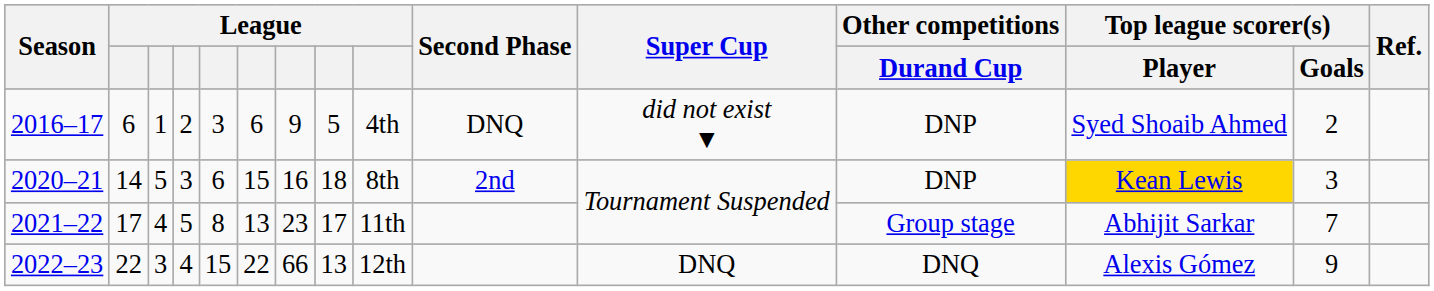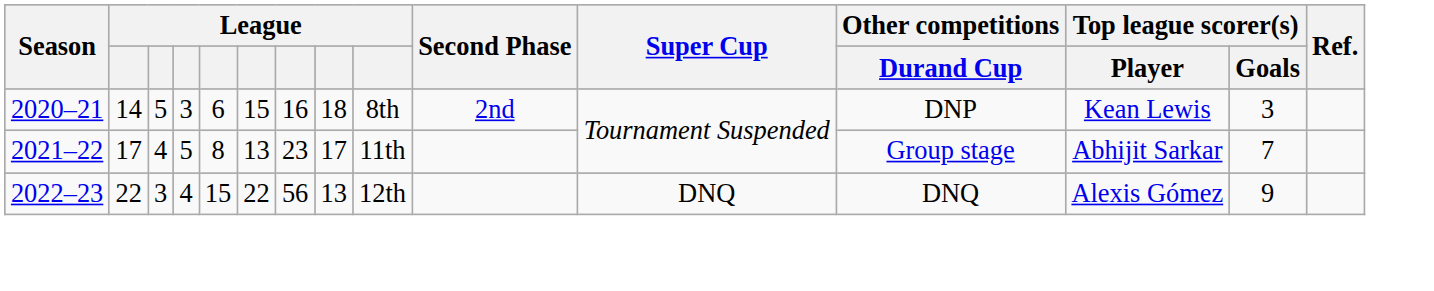- row: 2016–17 | 6 | 1 | 2 | 3 | 6 | 9 | 5 | 4th | DNQ | did not exist ▼ | DNP | Syed Shoaib Ahmed | 2
2020–21 | Top league scorer(s) / Player: gold background -> no background
2022–23 | column 7: 66 -> 56
